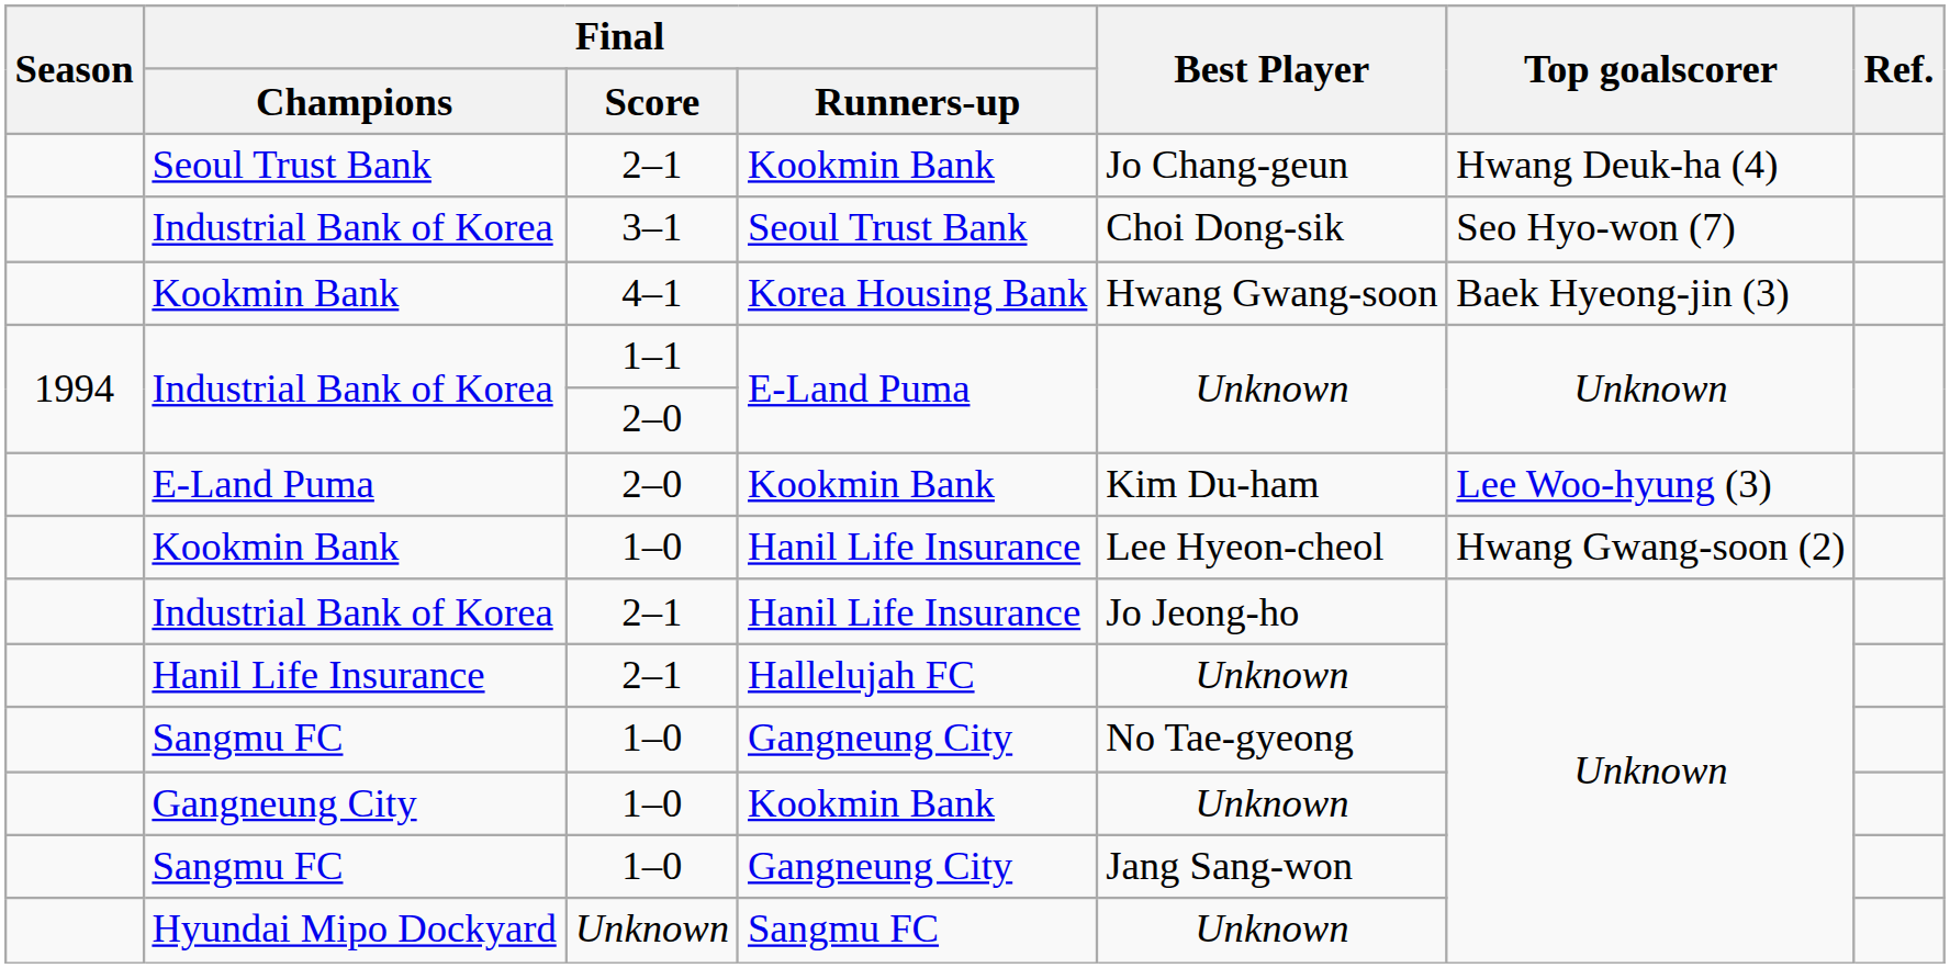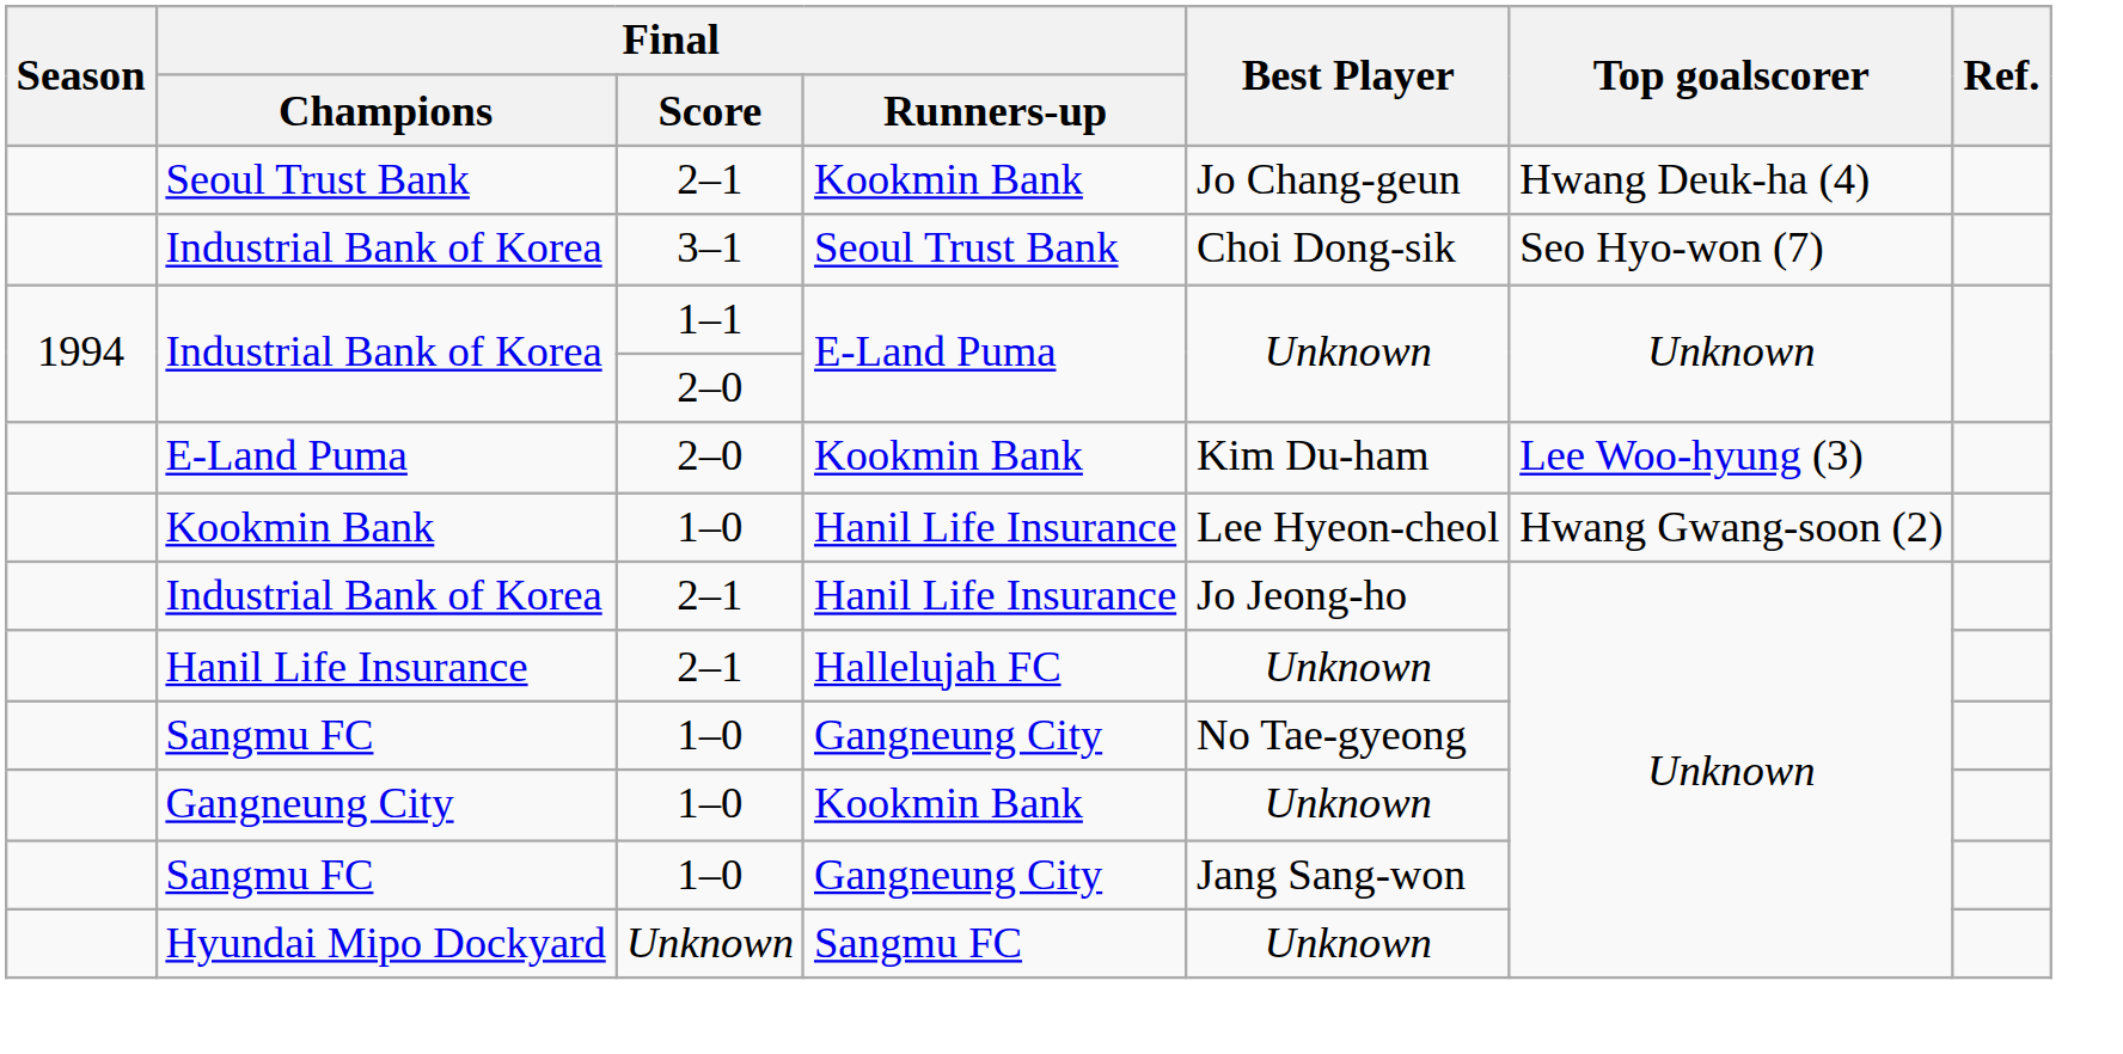- row: Kookmin Bank | 4–1 | Korea Housing Bank | Hwang Gwang-soon | Baek Hyeong-jin (3)
